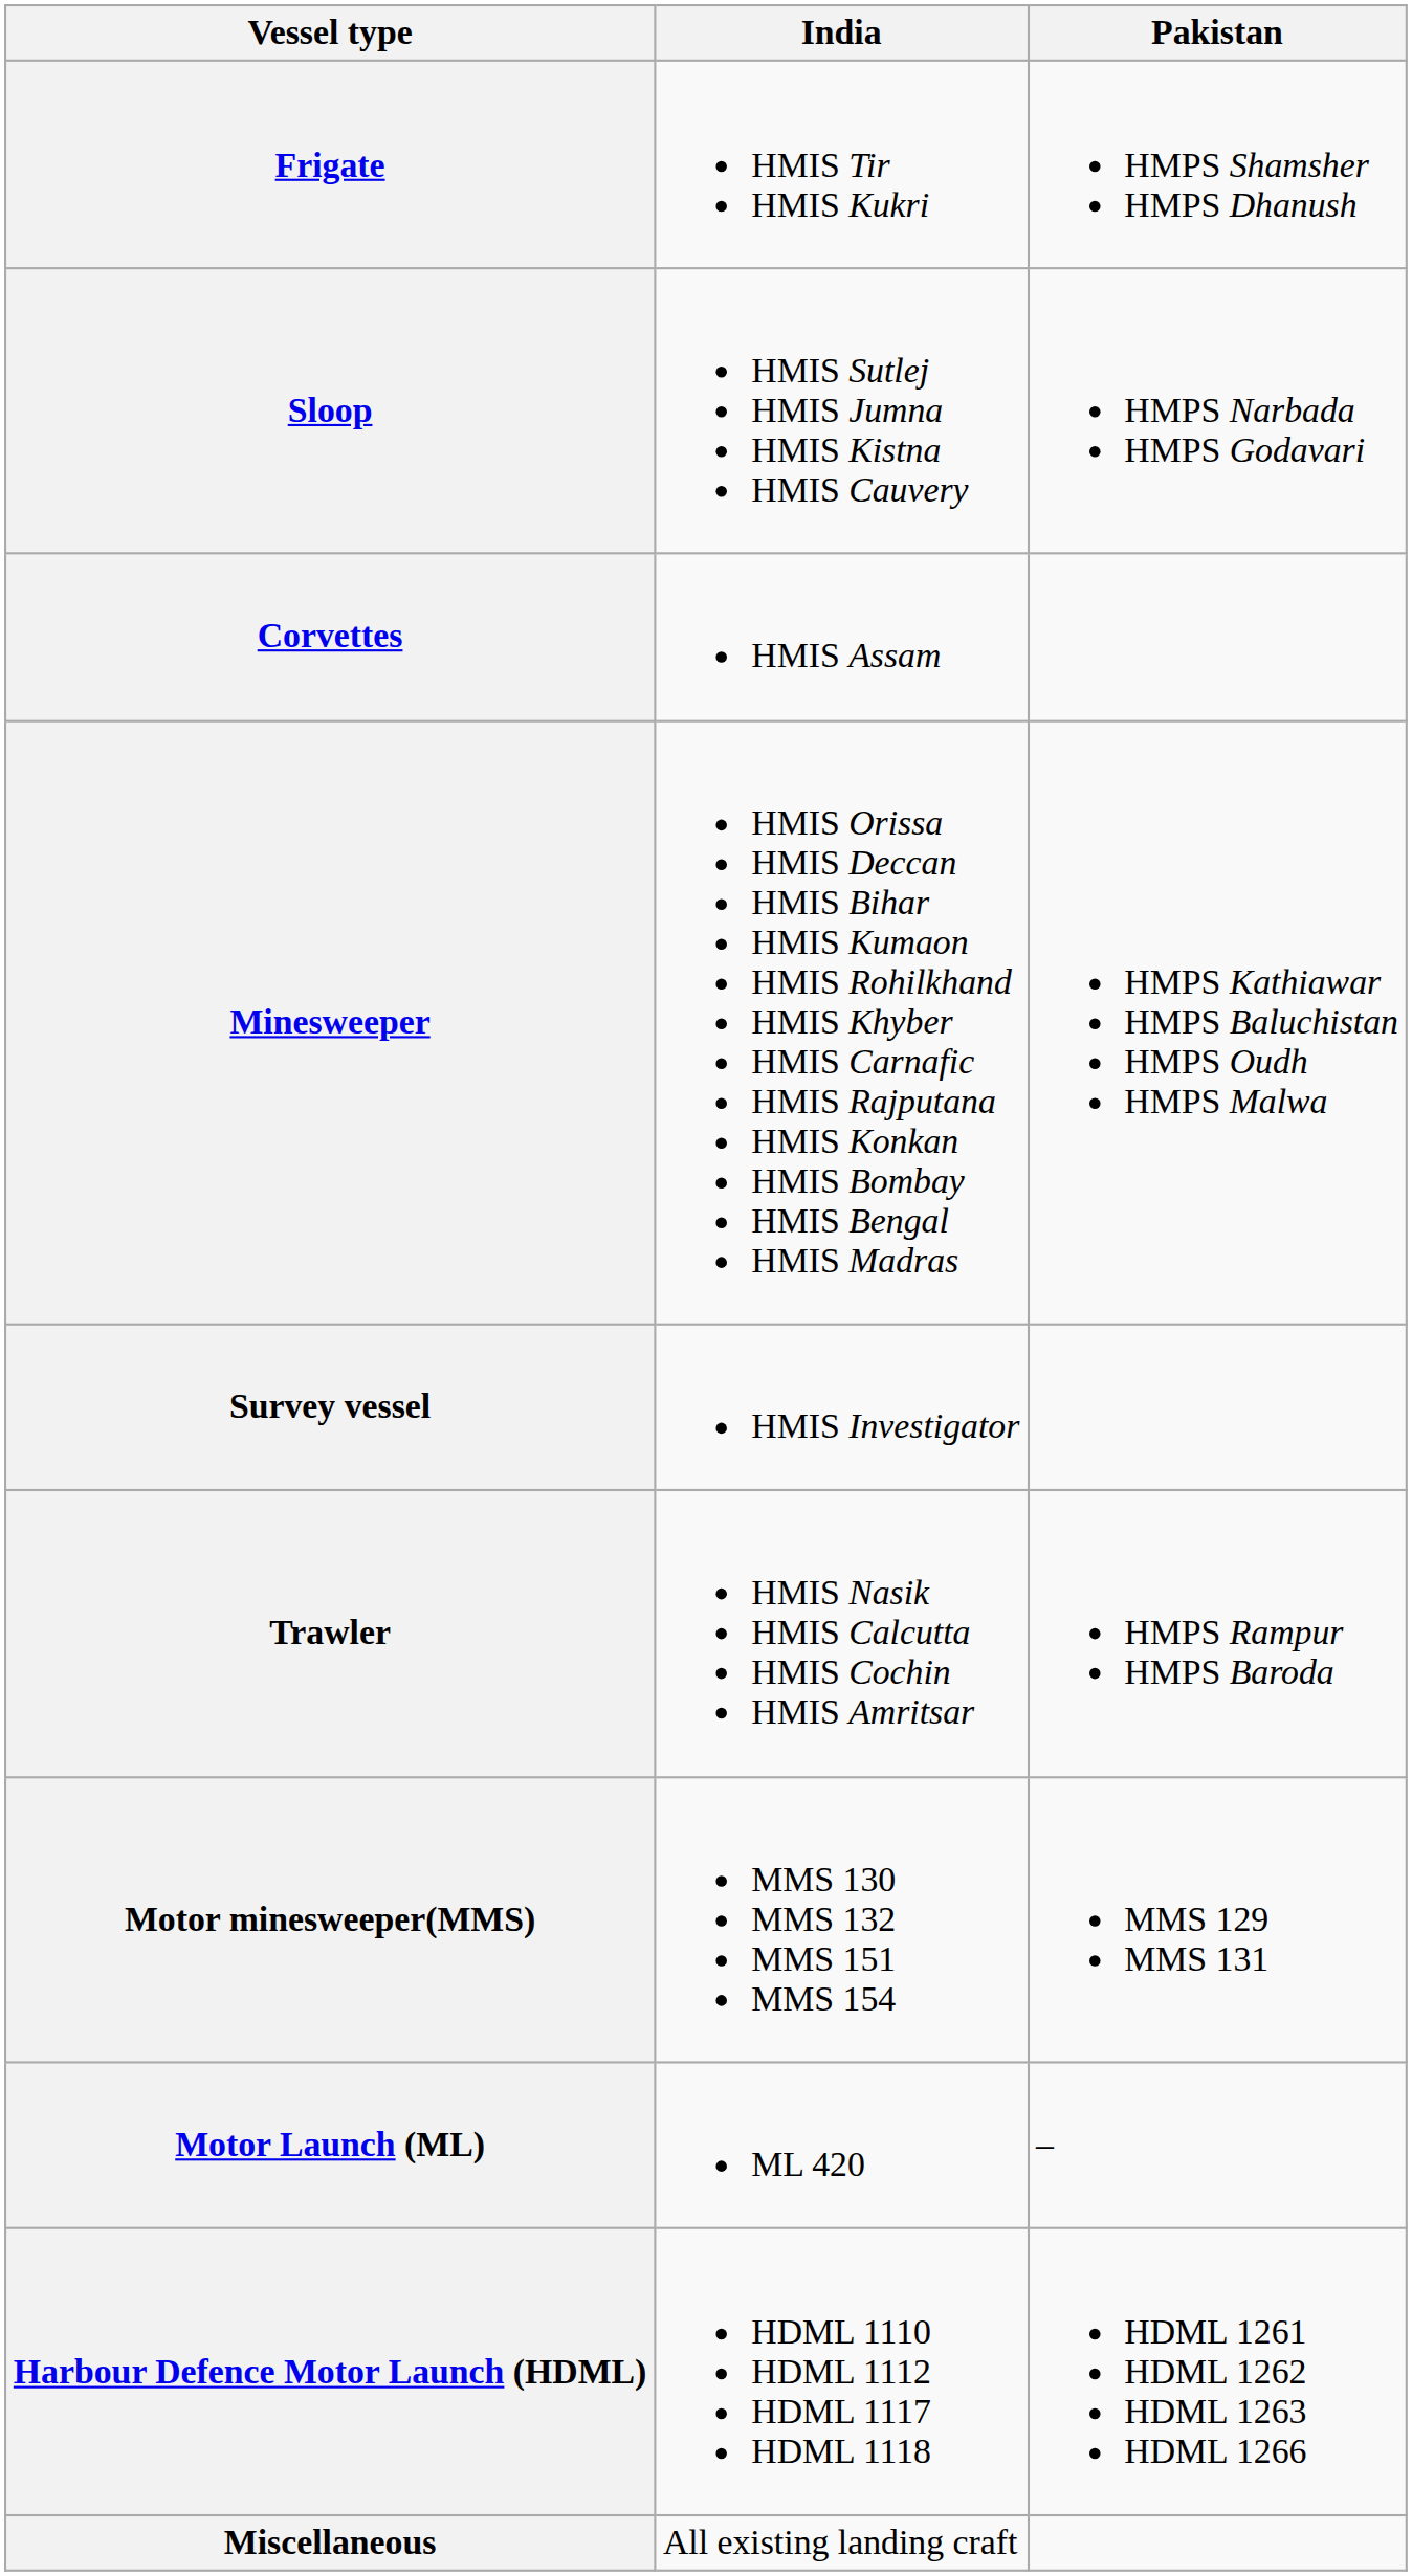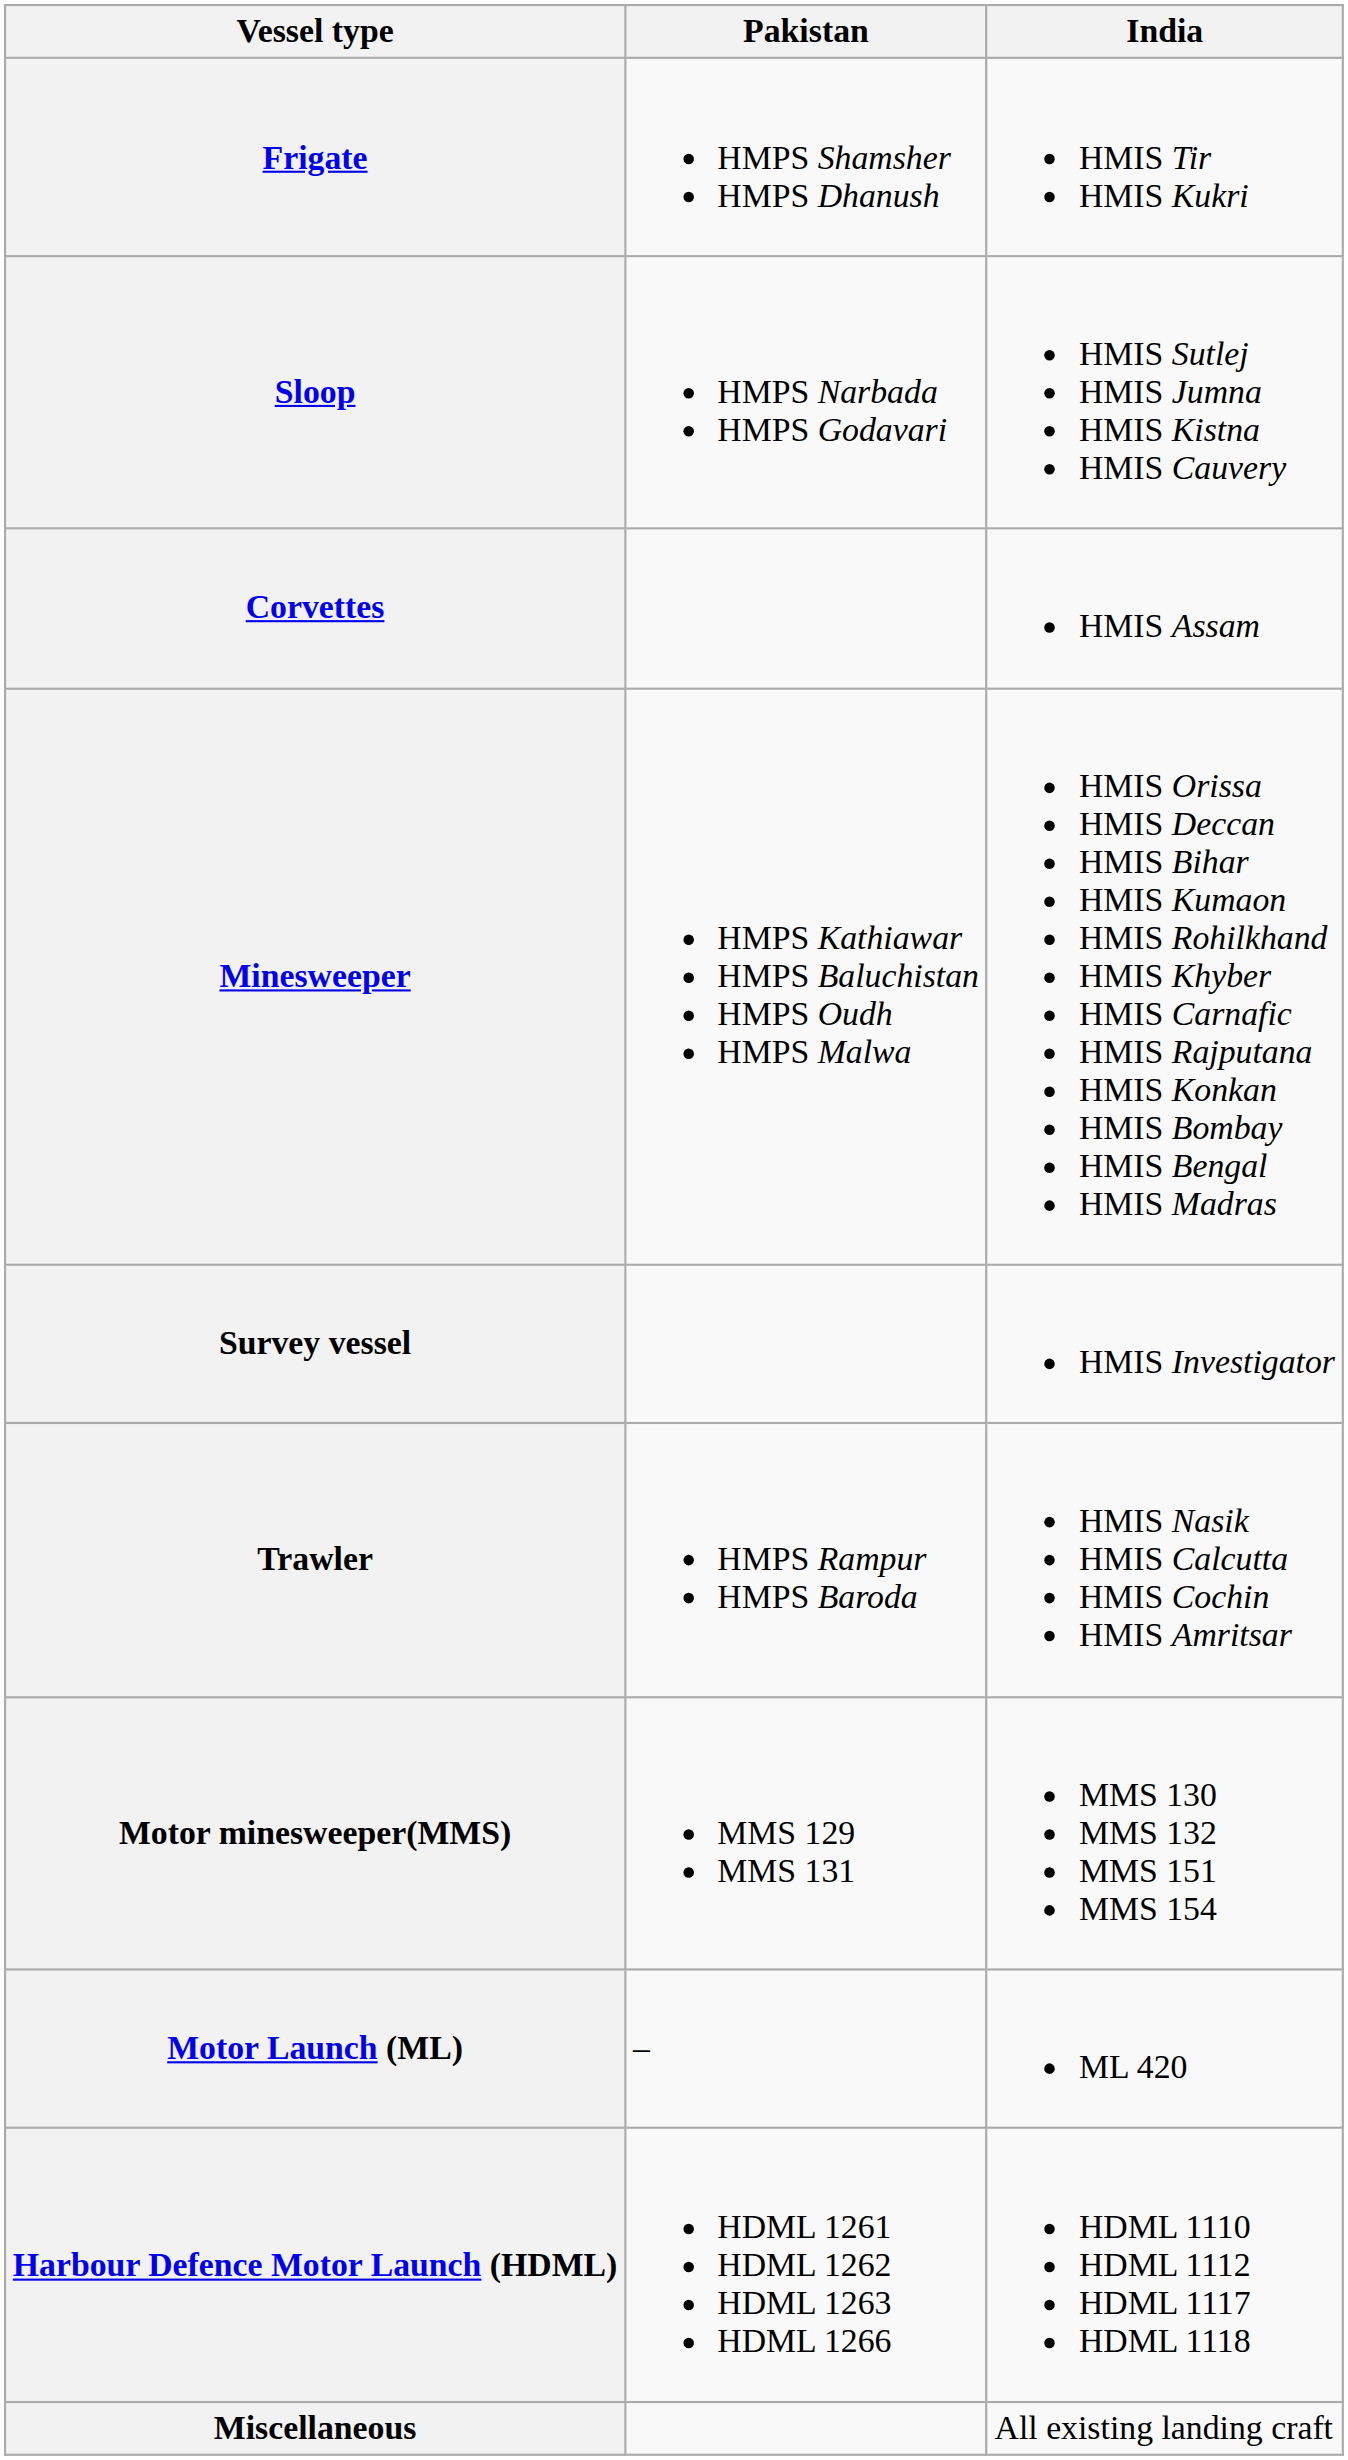columns swapped: India <-> Pakistan
